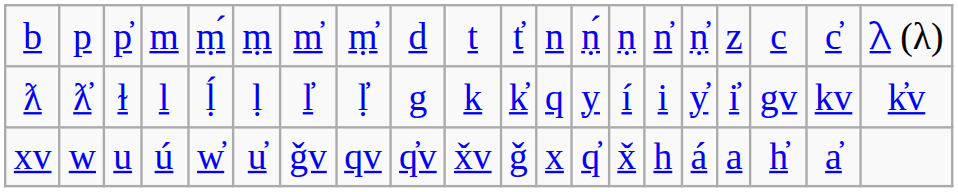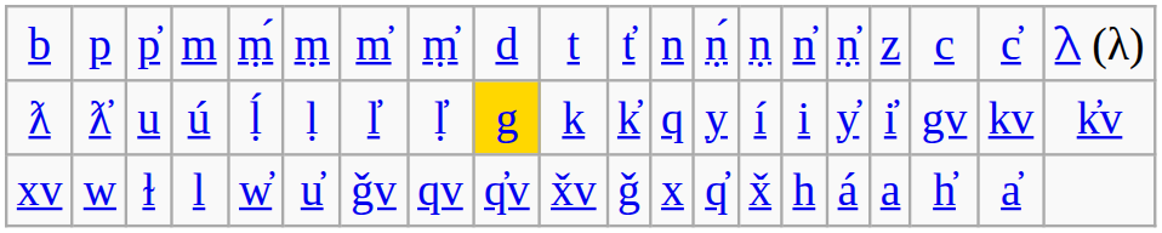ƛ | column 3: ɫ -> u
ƛ | column 4: l -> ú
ƛ | column 9: no background -> gold background
xv | column 3: u -> ɫ
xv | column 4: ú -> l
